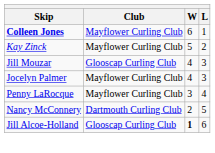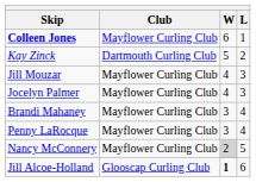Kay Zinck | Club: Mayflower Curling Club -> Dartmouth Curling Club
Jill Mouzar | Club: Glooscap Curling Club -> Mayflower Curling Club
+ row: Brandi Mahaney | Mayflower Curling Club | 3 | 4
Nancy McConnery | Club: Dartmouth Curling Club -> Mayflower Curling Club
Nancy McConnery | W: no background -> lightgrey background
